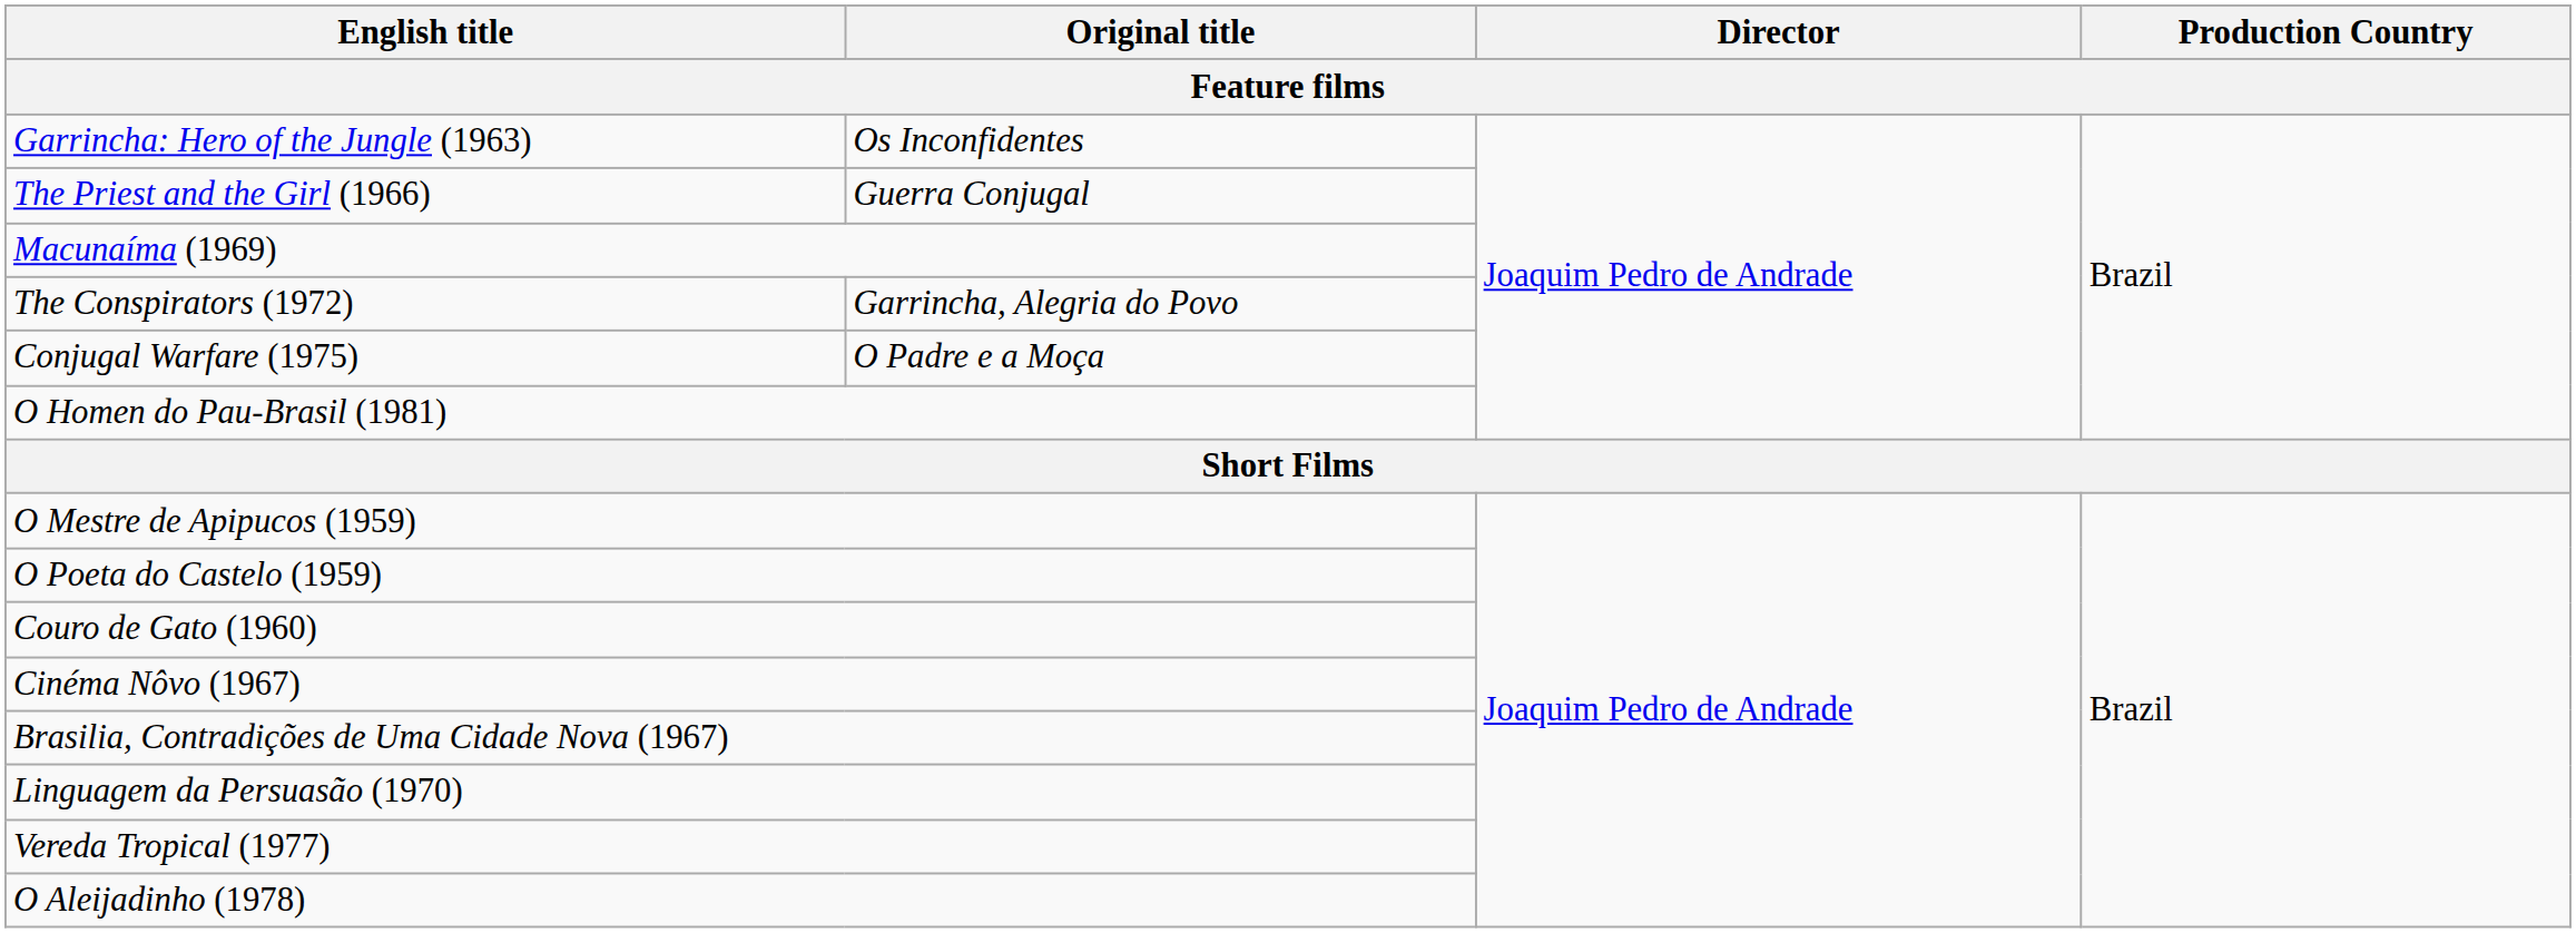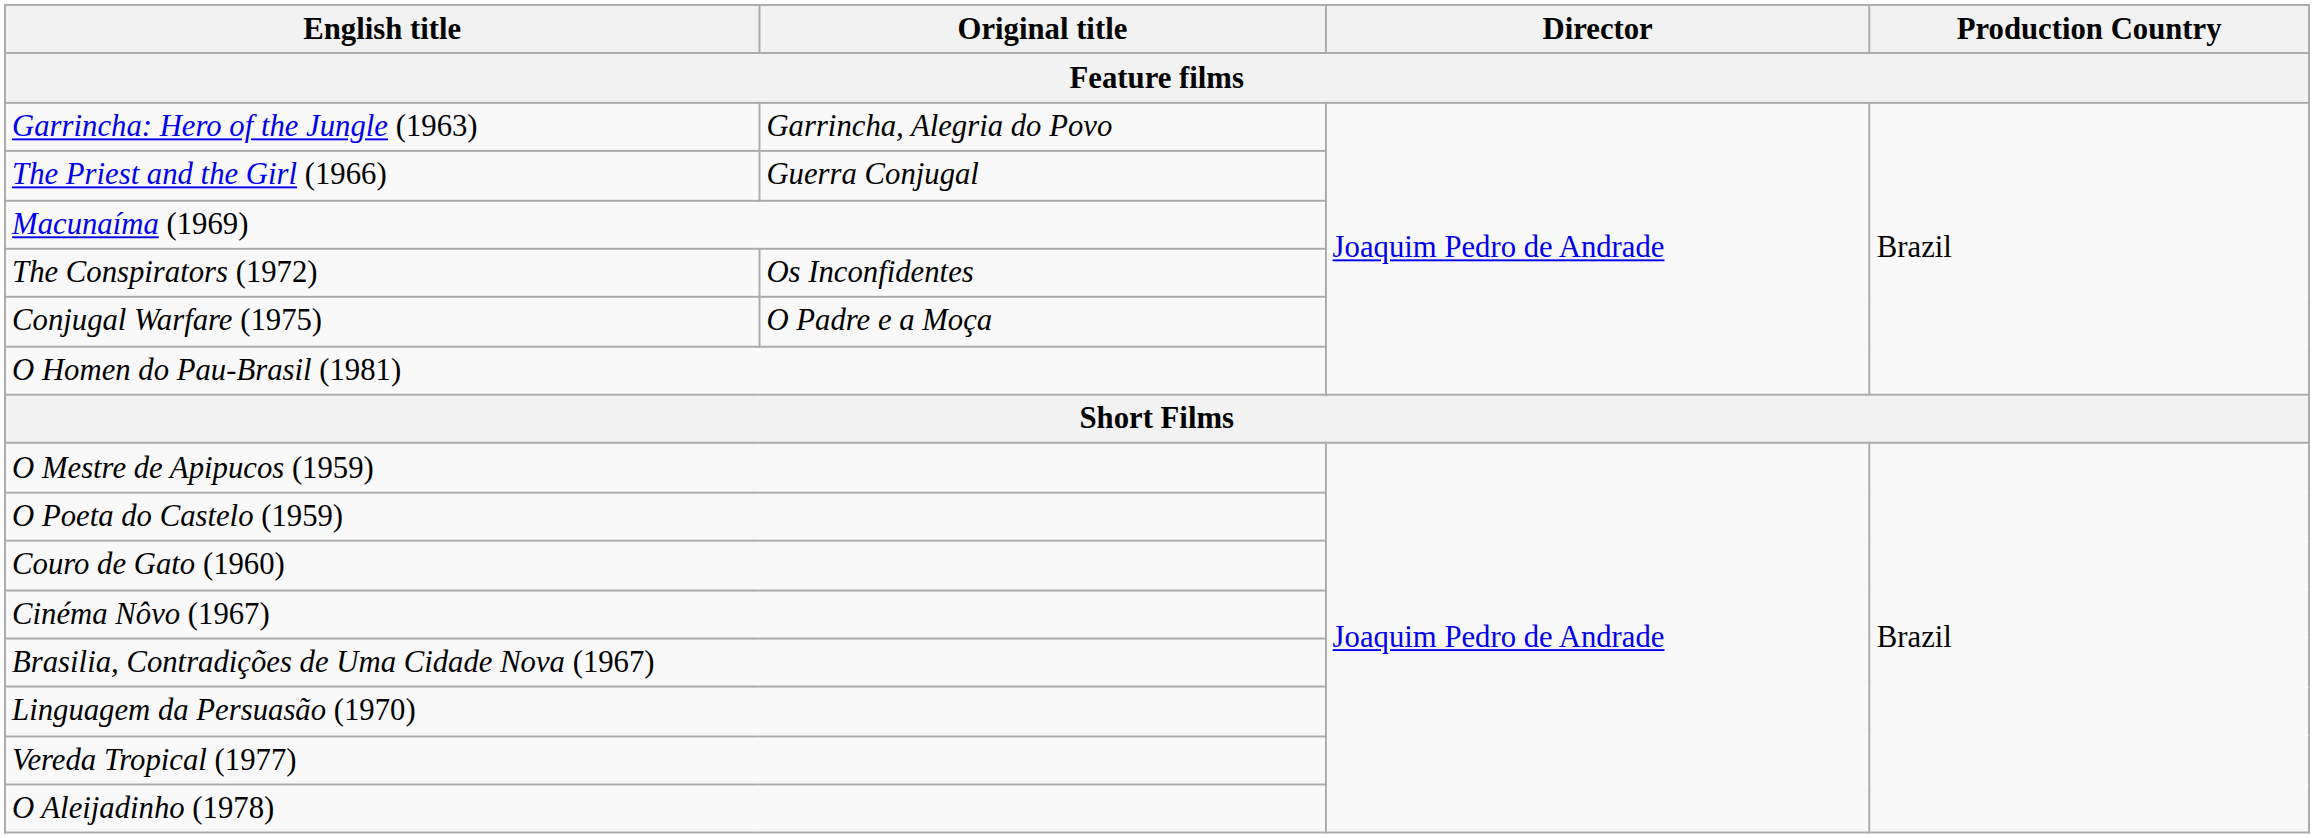Garrincha: Hero of the Jungle (1963) | Original title: Os Inconfidentes -> Garrincha, Alegria do Povo
The Conspirators (1972) | Original title: Garrincha, Alegria do Povo -> Os Inconfidentes
